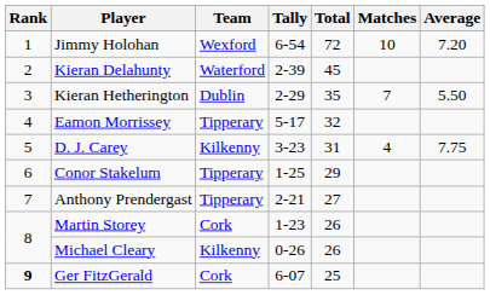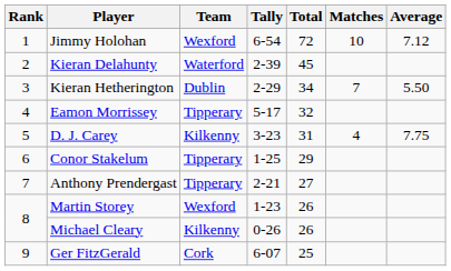Jimmy Holohan | Average: 7.20 -> 7.12
Kieran Hetherington | Total: 35 -> 34
Martin Storey | Team: Cork -> Wexford
Ger FitzGerald | Rank: bold -> normal
